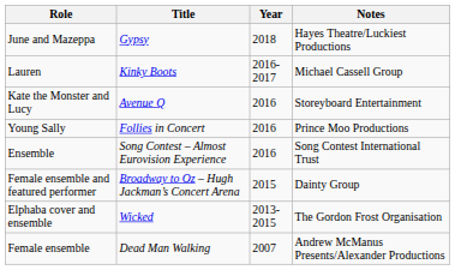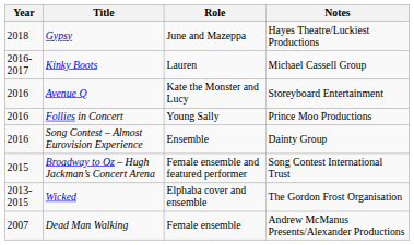columns swapped: Year <-> Role
Song Contest – Almost Eurovision Experience | Notes: Song Contest International Trust -> Dainty Group
Broadway to Oz – Hugh Jackman’s Concert Arena | Notes: Dainty Group -> Song Contest International Trust
